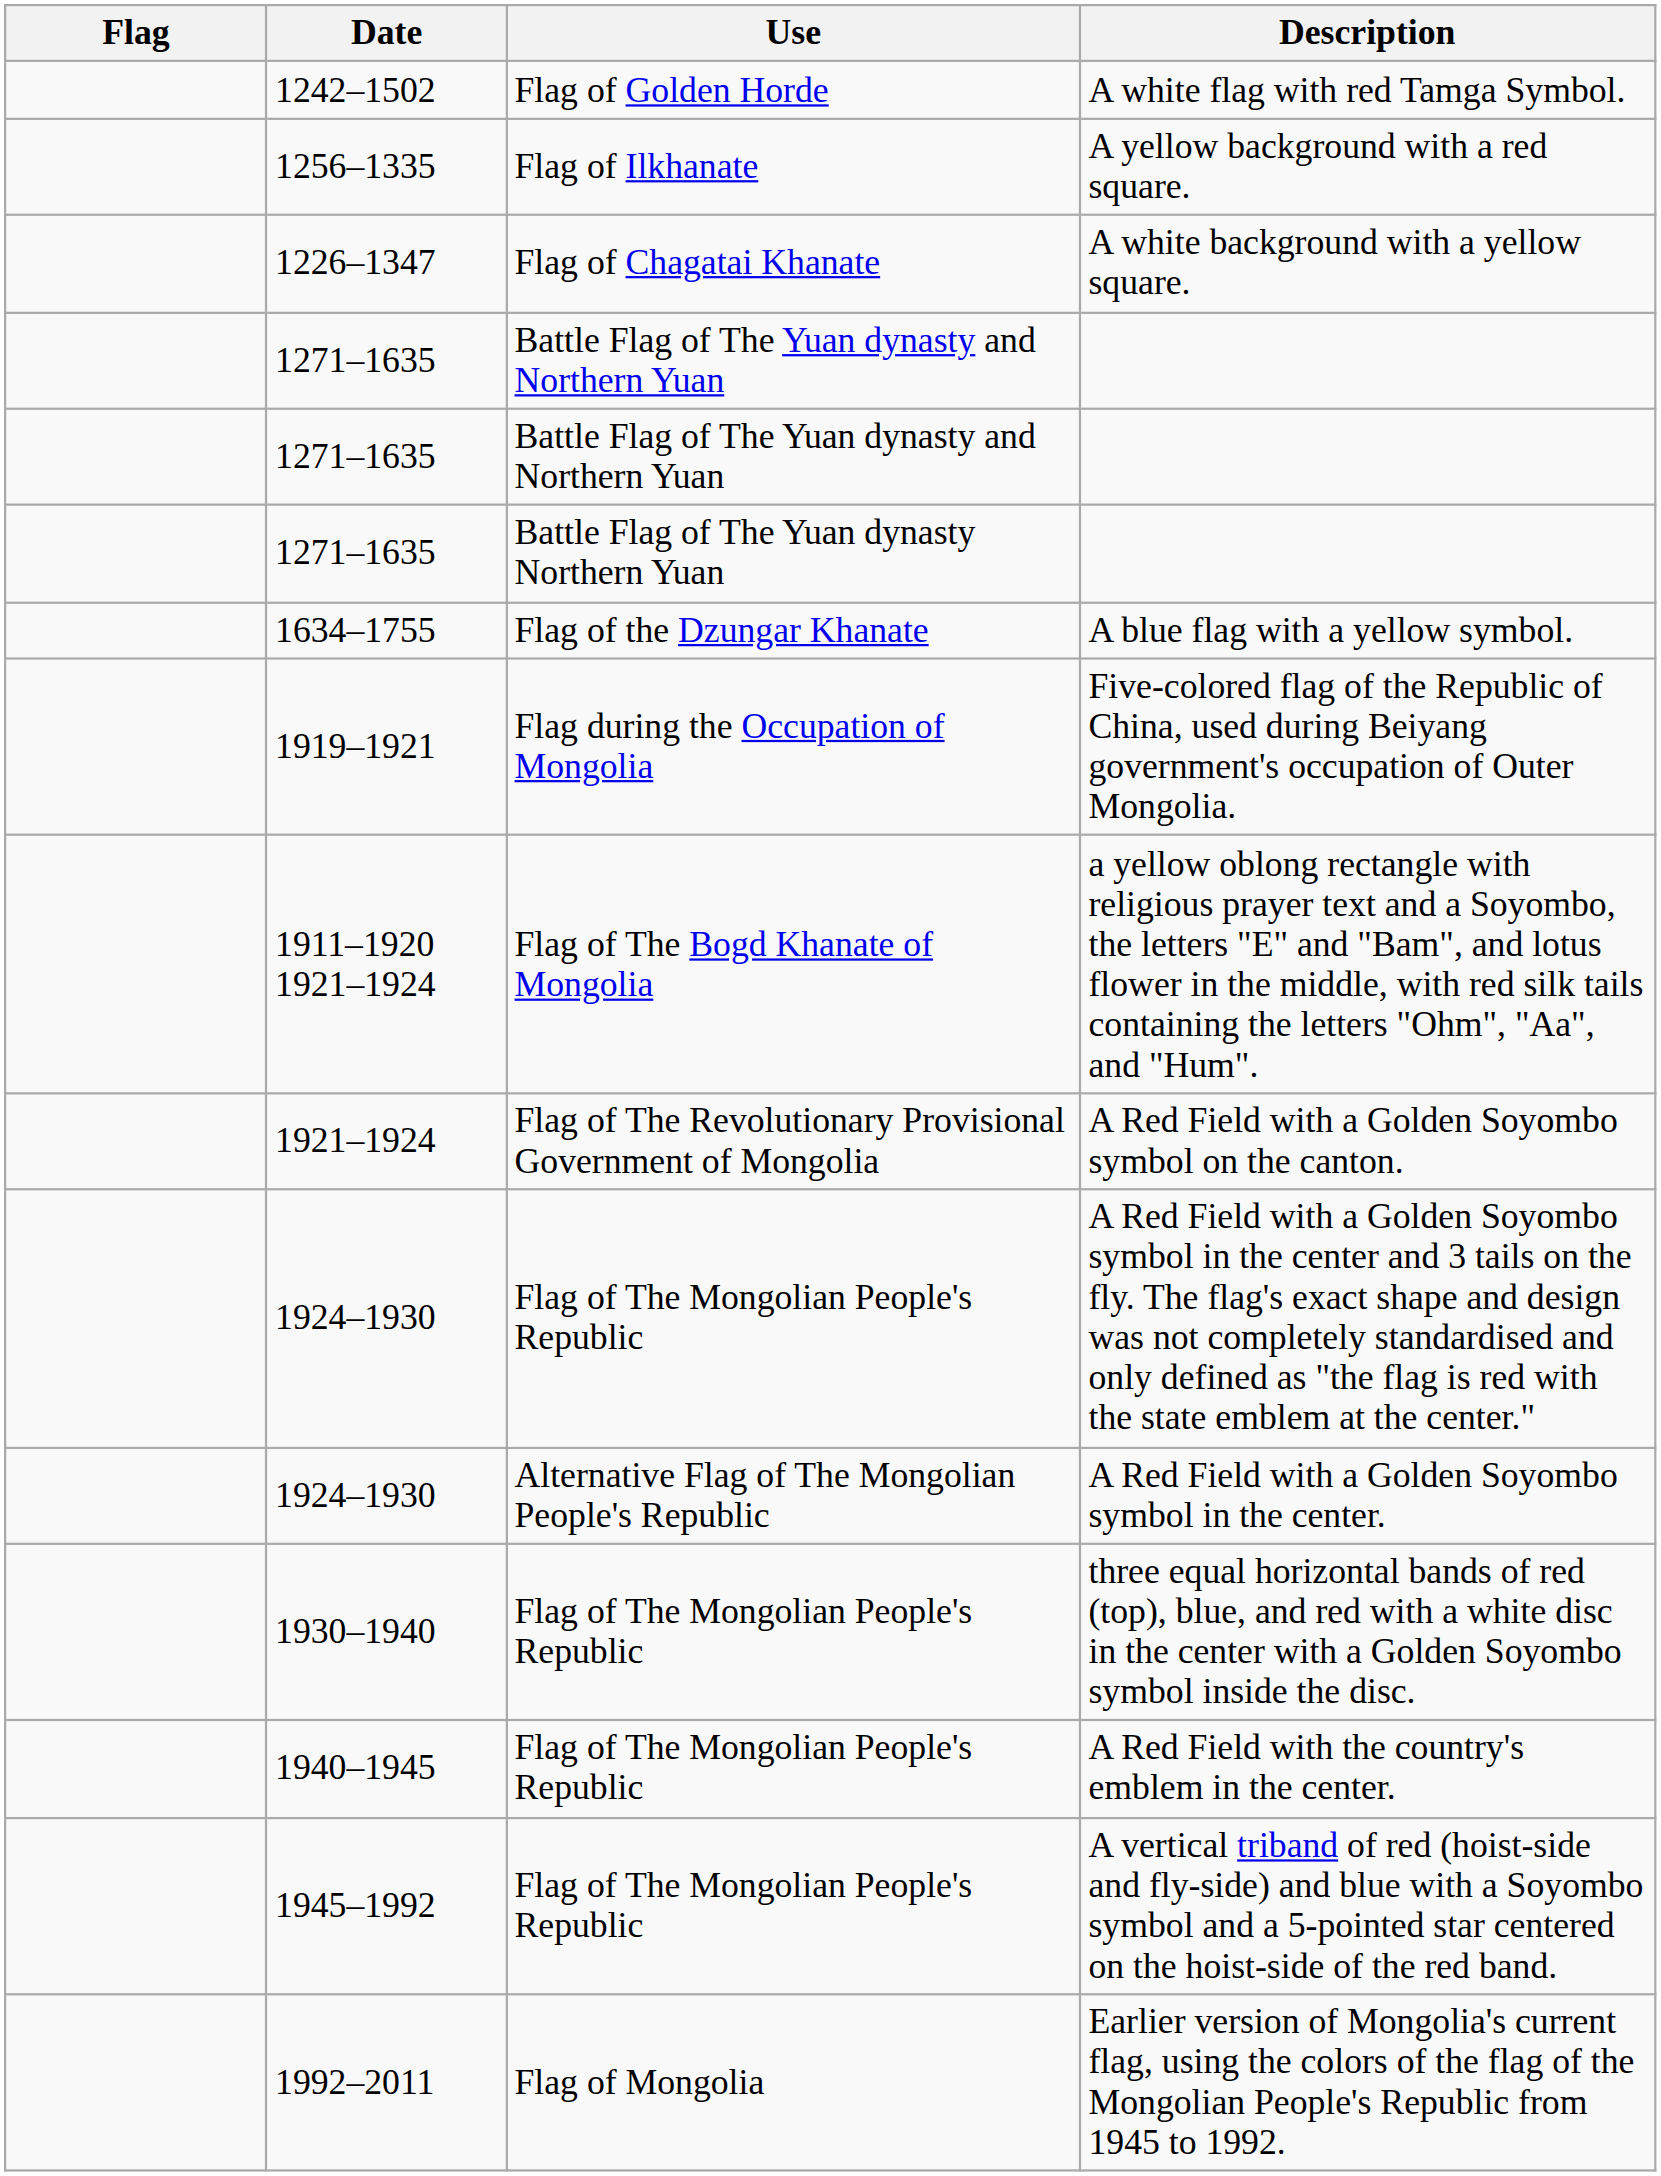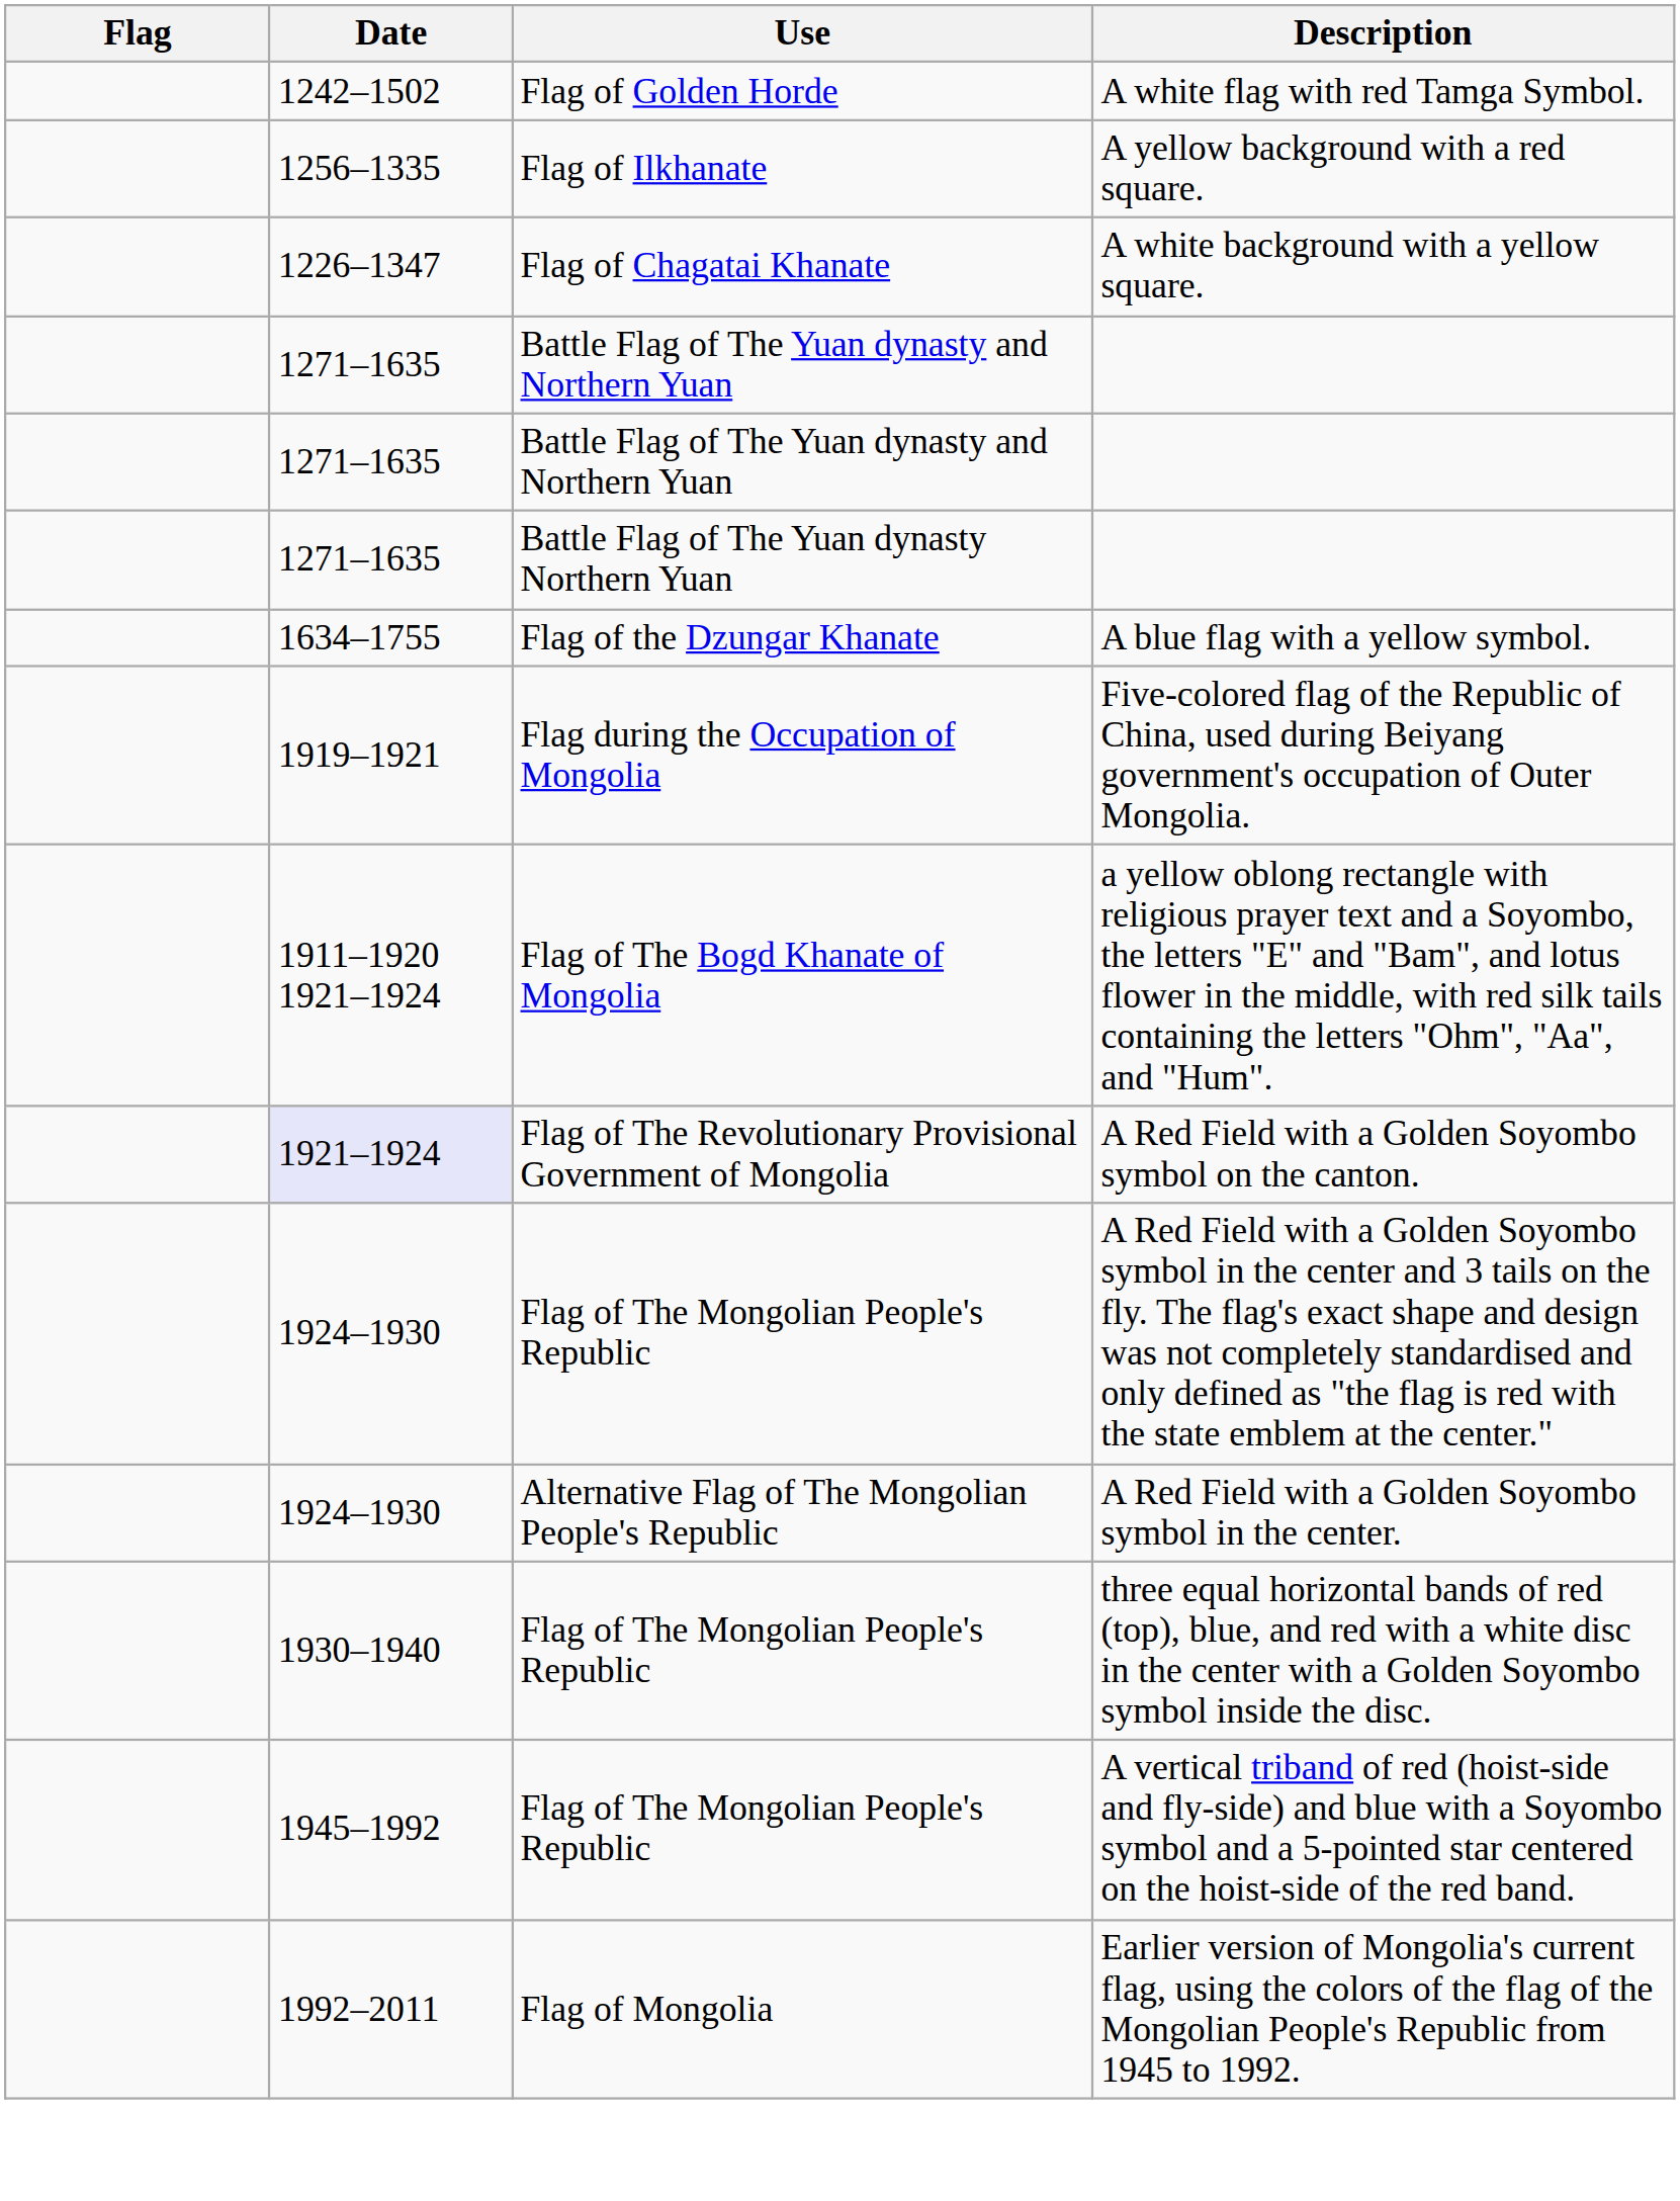A Red Field with a Golden Soyombo symbol on the canton. | Date: no background -> lavender background
- row: 1940–1945 | Flag of The Mongolian People's Republic | A Red Field with the country's emblem in the center.
